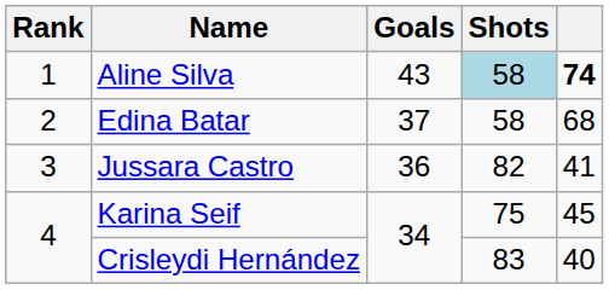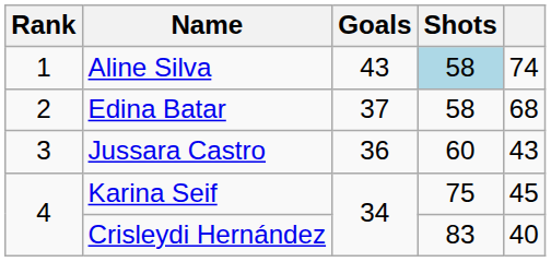Aline Silva | column 5: bold -> normal
Jussara Castro | Shots: 82 -> 60
Jussara Castro | column 5: 41 -> 43
